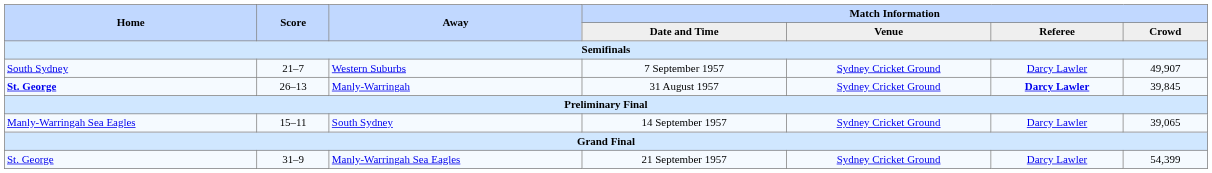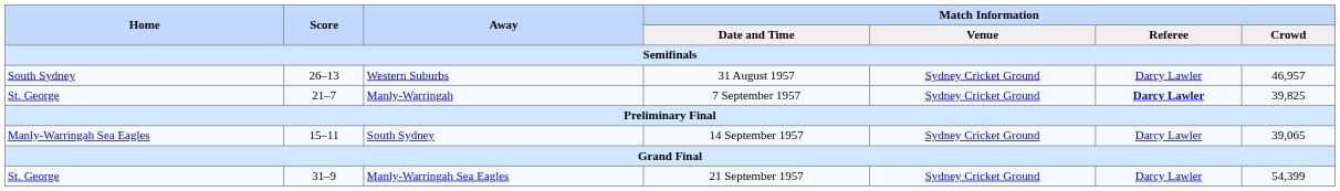Western Suburbs | Score: 21–7 -> 26–13
Western Suburbs | Match Information / Date and Time: 7 September 1957 -> 31 August 1957
Western Suburbs | Match Information / Crowd: 49,907 -> 46,957
Manly-Warringah | Home: bold -> normal
Manly-Warringah | Score: 26–13 -> 21–7
Manly-Warringah | Match Information / Date and Time: 31 August 1957 -> 7 September 1957
Manly-Warringah | Match Information / Crowd: 39,845 -> 39,825
